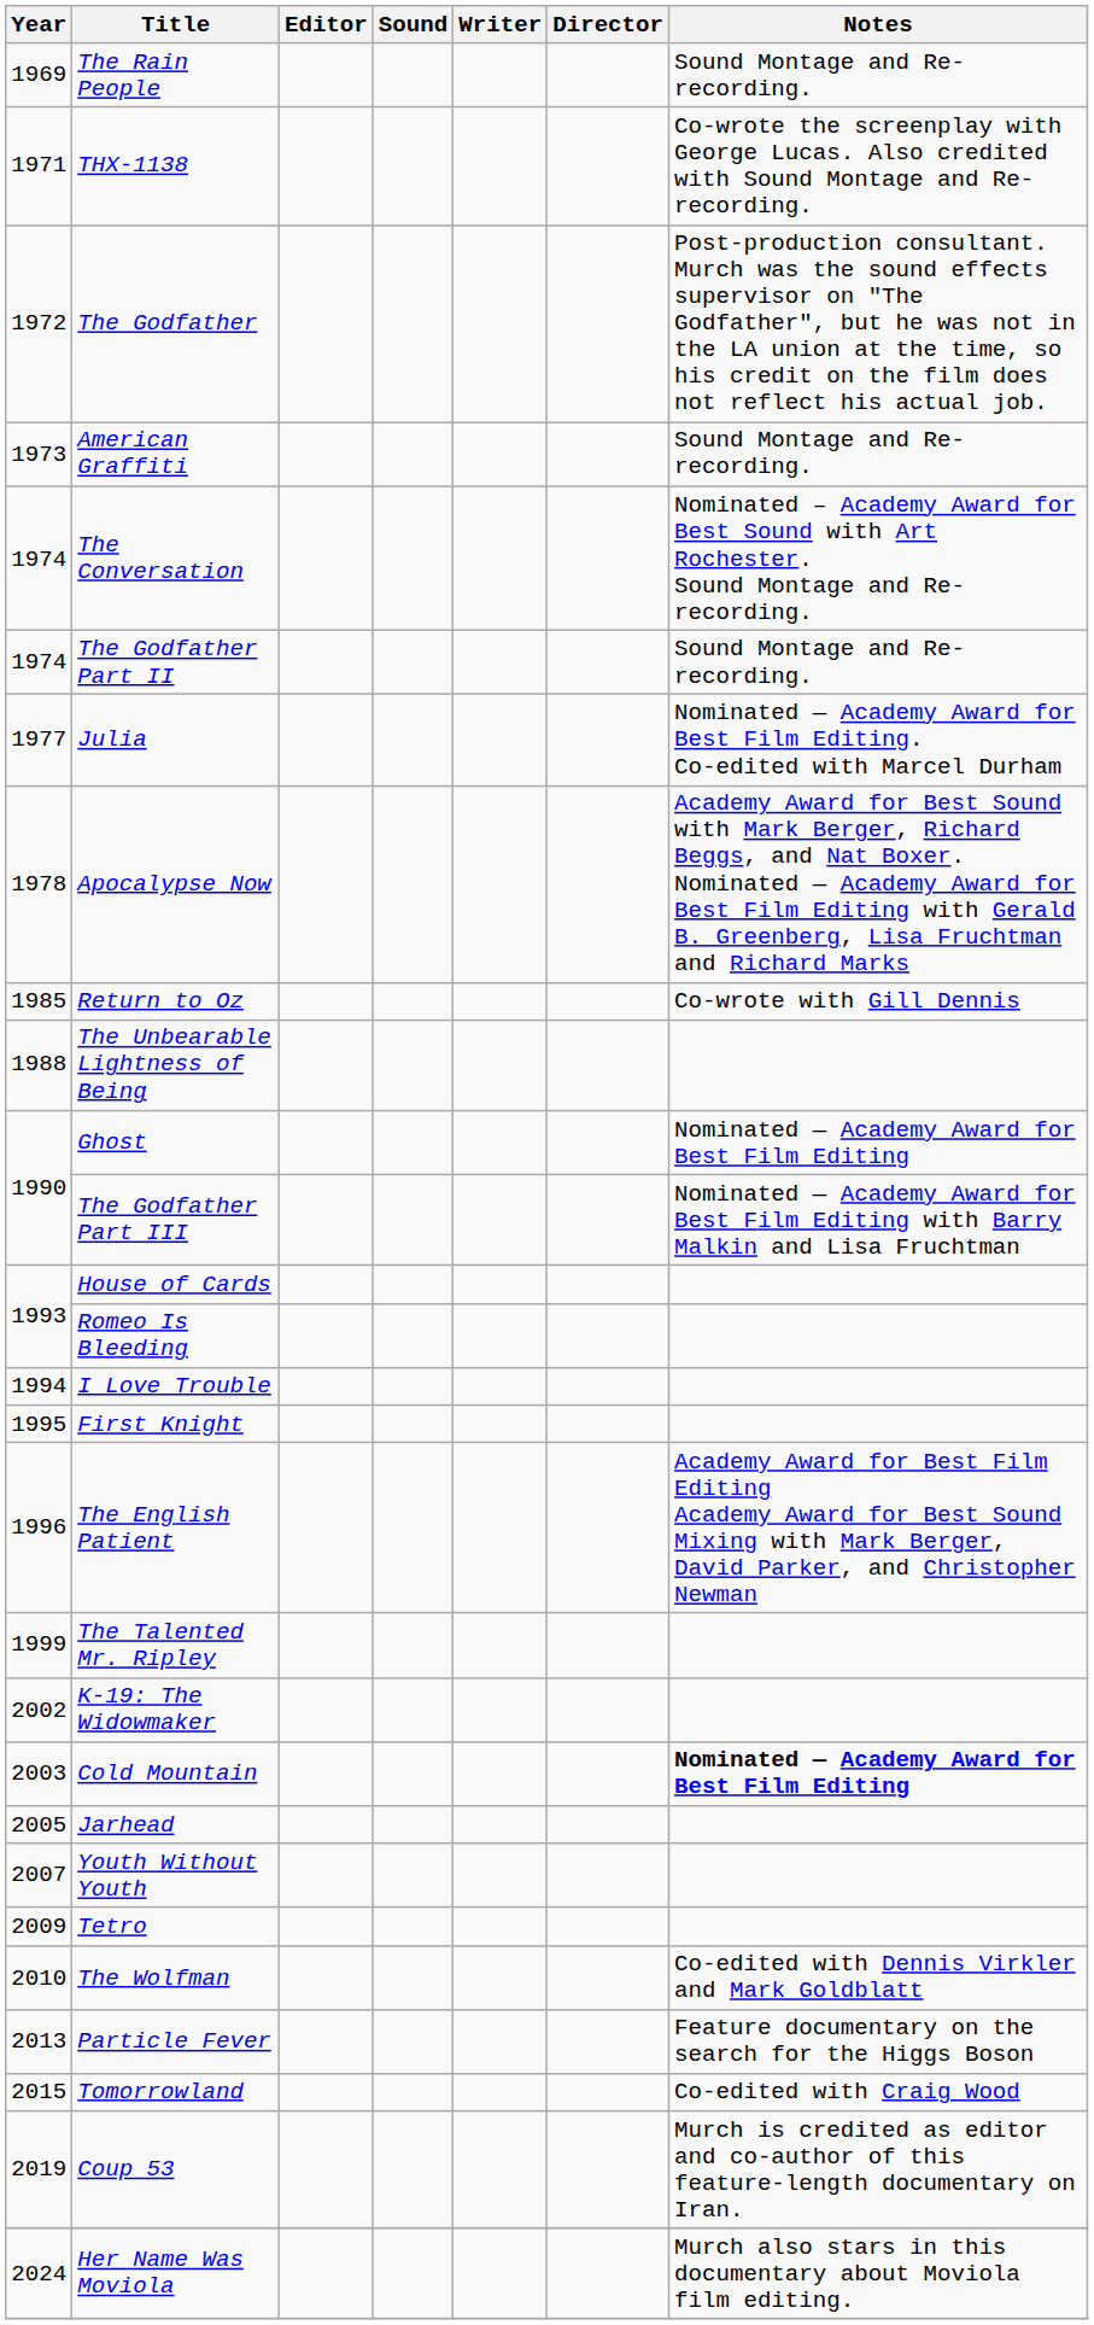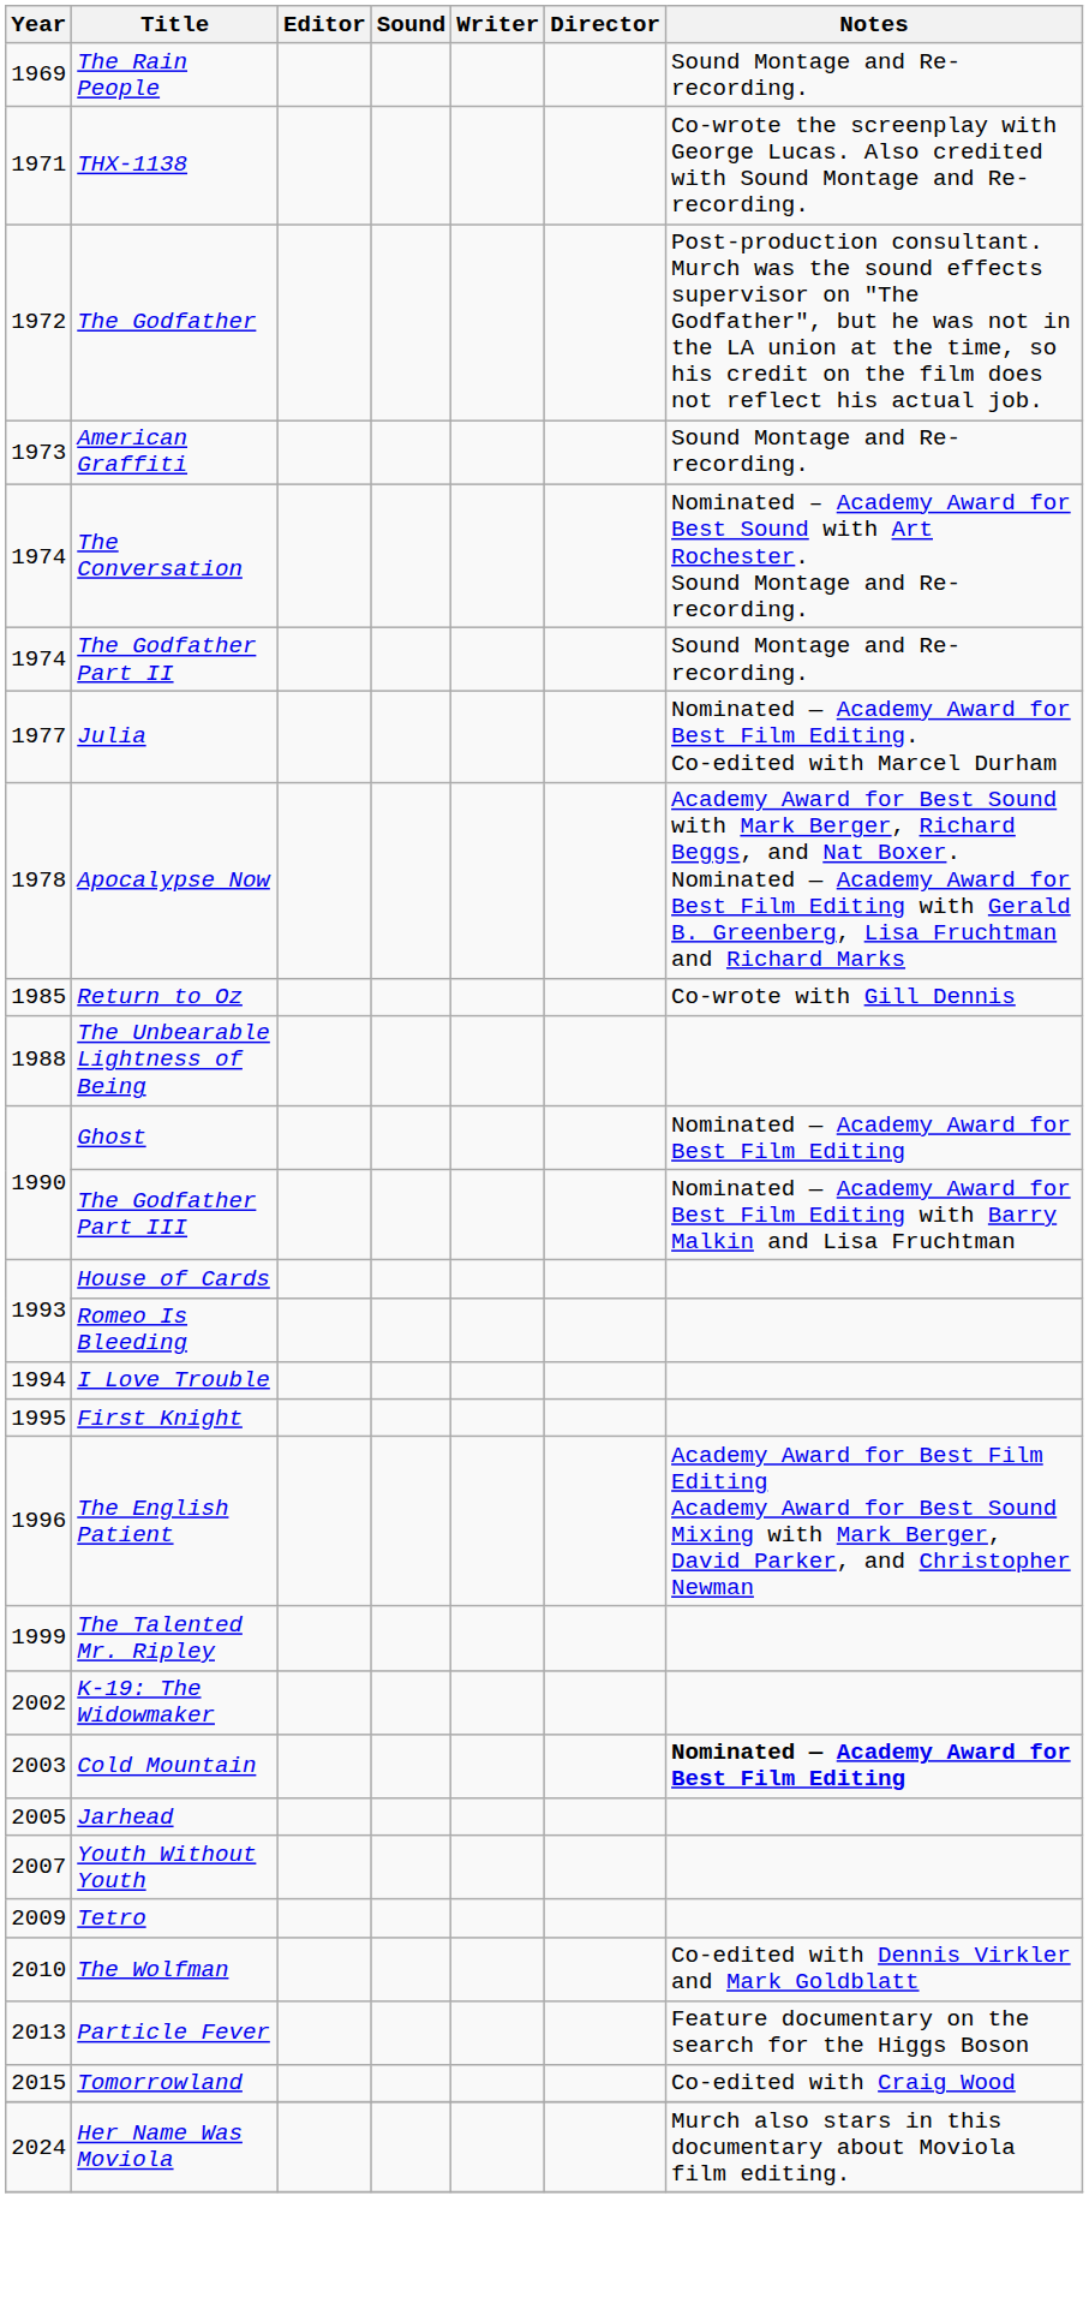- row: 2019 | Coup 53 | Murch is credited as editor and co-author of this feature-length documentary on Iran.
